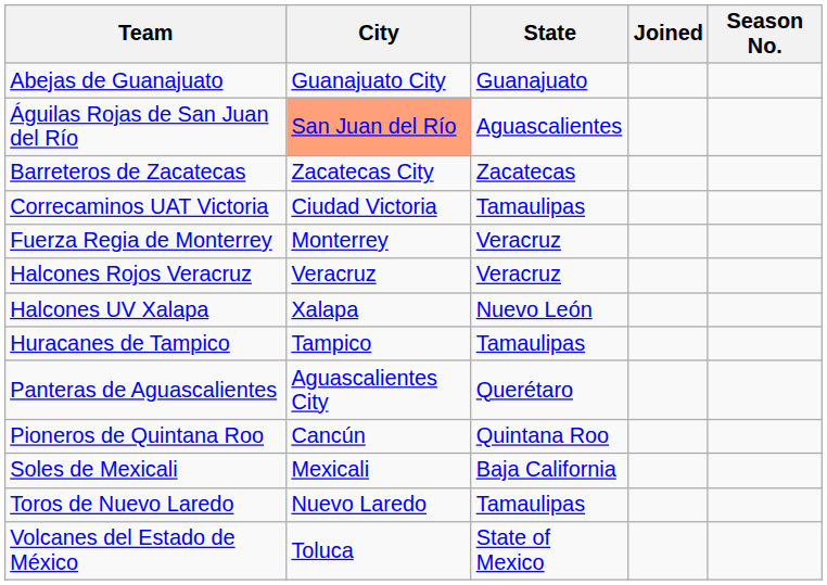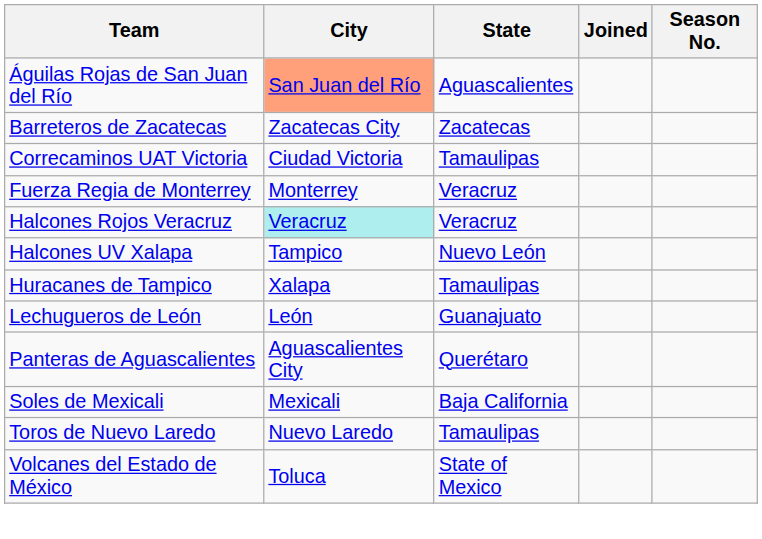- row: Abejas de Guanajuato | Guanajuato City | Guanajuato
Halcones Rojos Veracruz | City: no background -> paleturquoise background
Halcones UV Xalapa | City: Xalapa -> Tampico
Huracanes de Tampico | City: Tampico -> Xalapa
+ row: Lechugueros de León | León | Guanajuato
- row: Pioneros de Quintana Roo | Cancún | Quintana Roo
